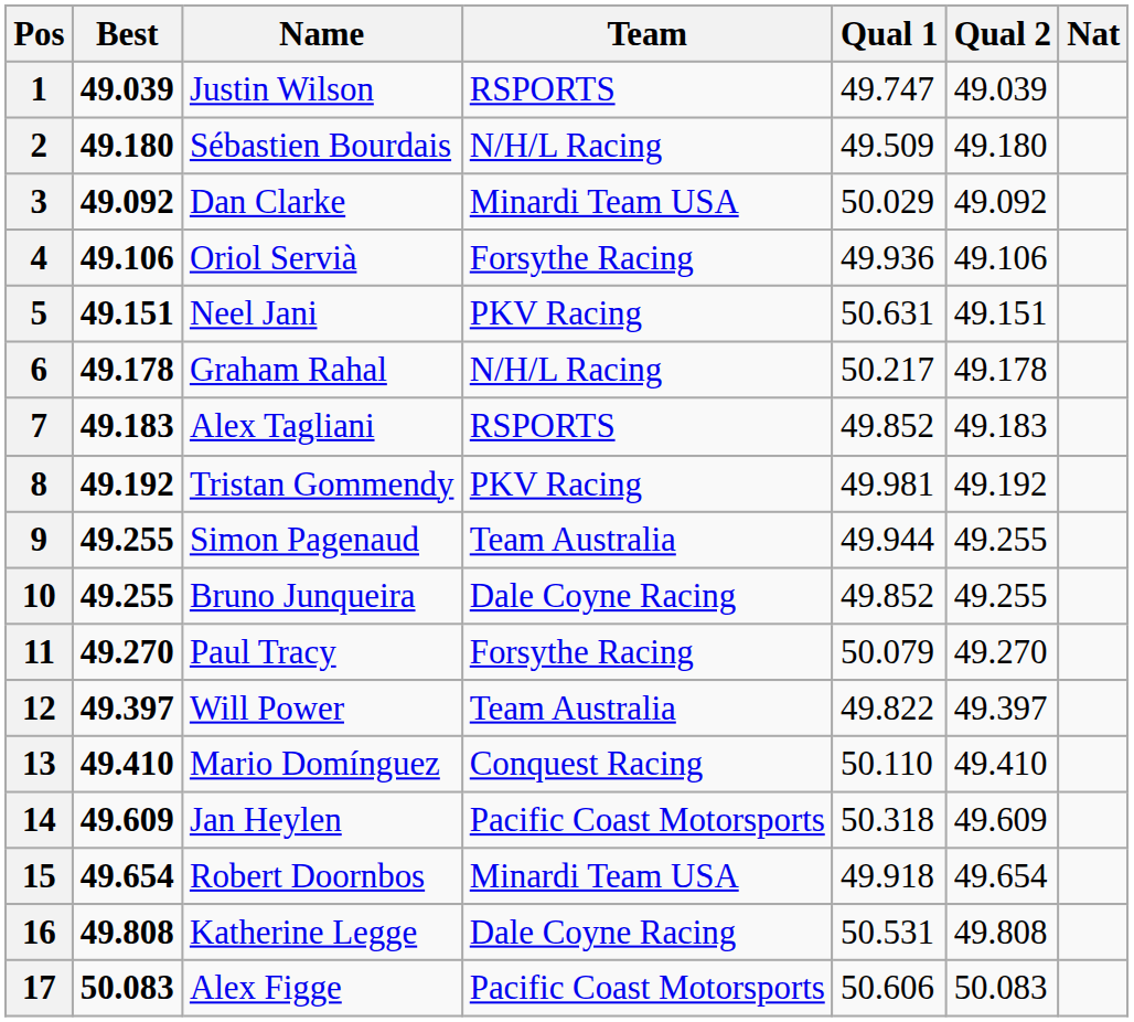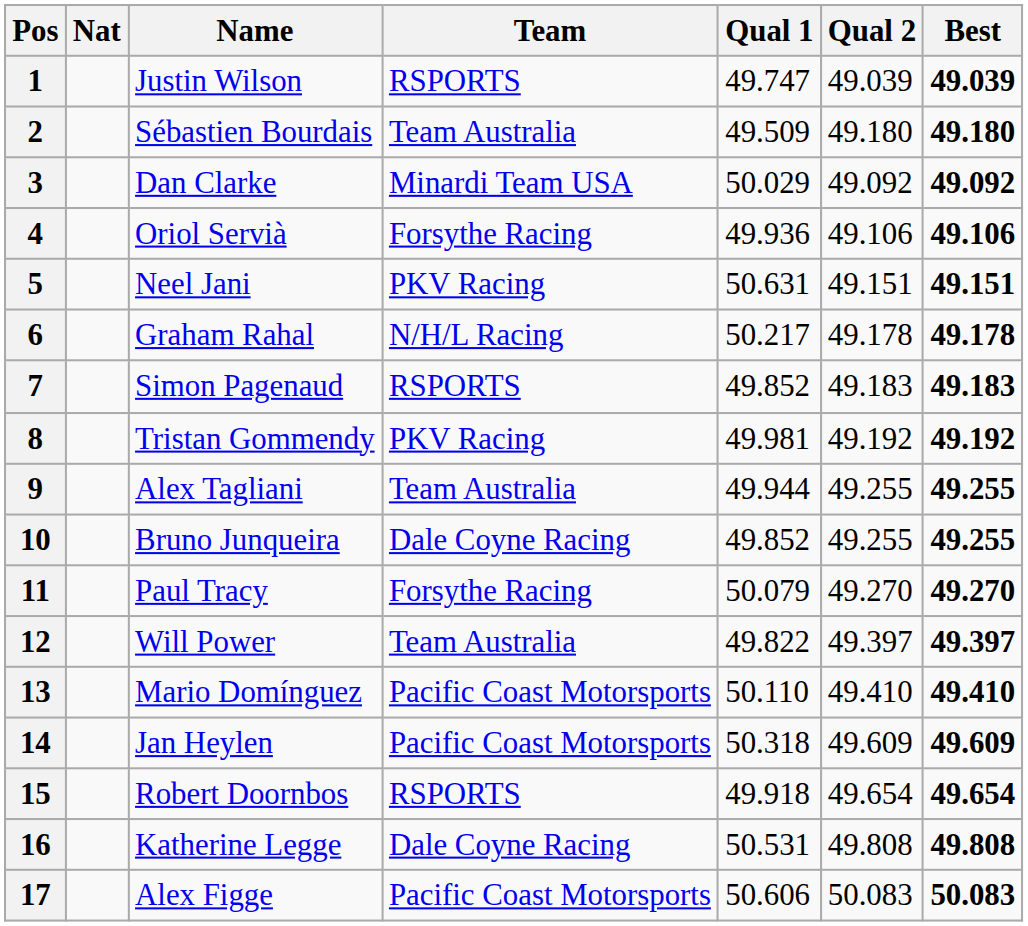columns swapped: Nat <-> Best
2 | Team: N/H/L Racing -> Team Australia
7 | Name: Alex Tagliani -> Simon Pagenaud
9 | Name: Simon Pagenaud -> Alex Tagliani
13 | Team: Conquest Racing -> Pacific Coast Motorsports
15 | Team: Minardi Team USA -> RSPORTS
